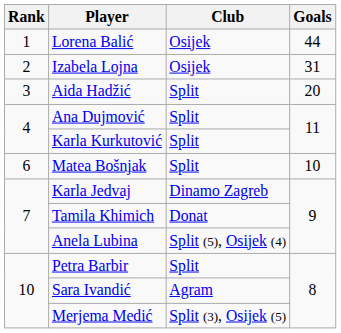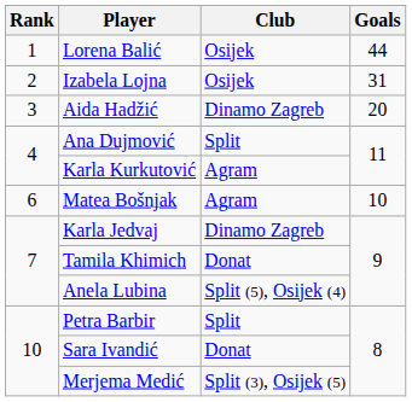Aida Hadžić | Club: Split -> Dinamo Zagreb
Karla Kurkutović | Club: Split -> Agram
Matea Bošnjak | Club: Split -> Agram
Sara Ivandić | Club: Agram -> Donat
